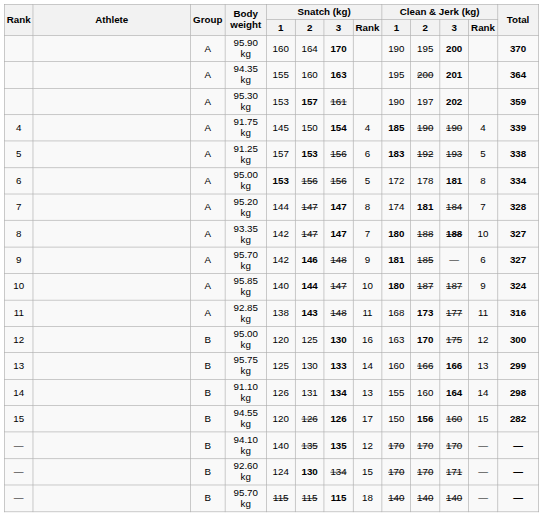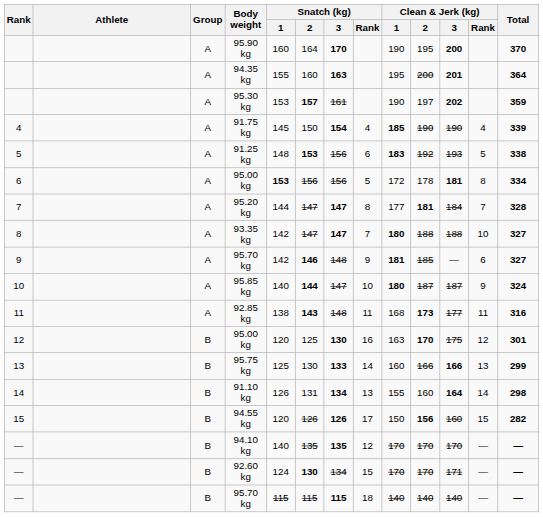91.25 kg | Snatch (kg) / 1: 157 -> 148
95.20 kg | Clean & Jerk (kg) / 1: 174 -> 177
93.35 kg | Clean & Jerk (kg) / 3: bold -> normal
12 / 95.00 kg | Total: 300 -> 301
